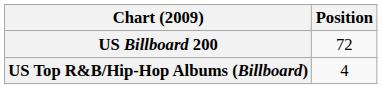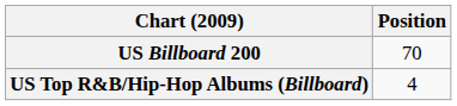US Billboard 200 | Position: 72 -> 70
